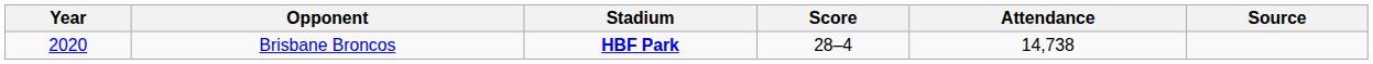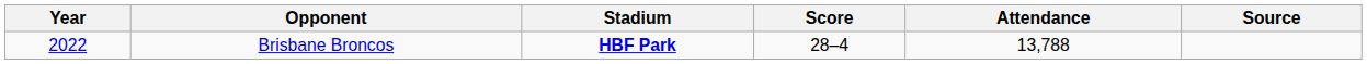Brisbane Broncos | Year: 2020 -> 2022
Brisbane Broncos | Attendance: 14,738 -> 13,788
